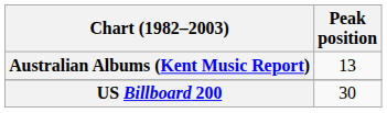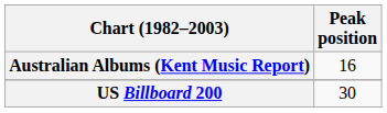Australian Albums (Kent Music Report) | Peak position: 13 -> 16
